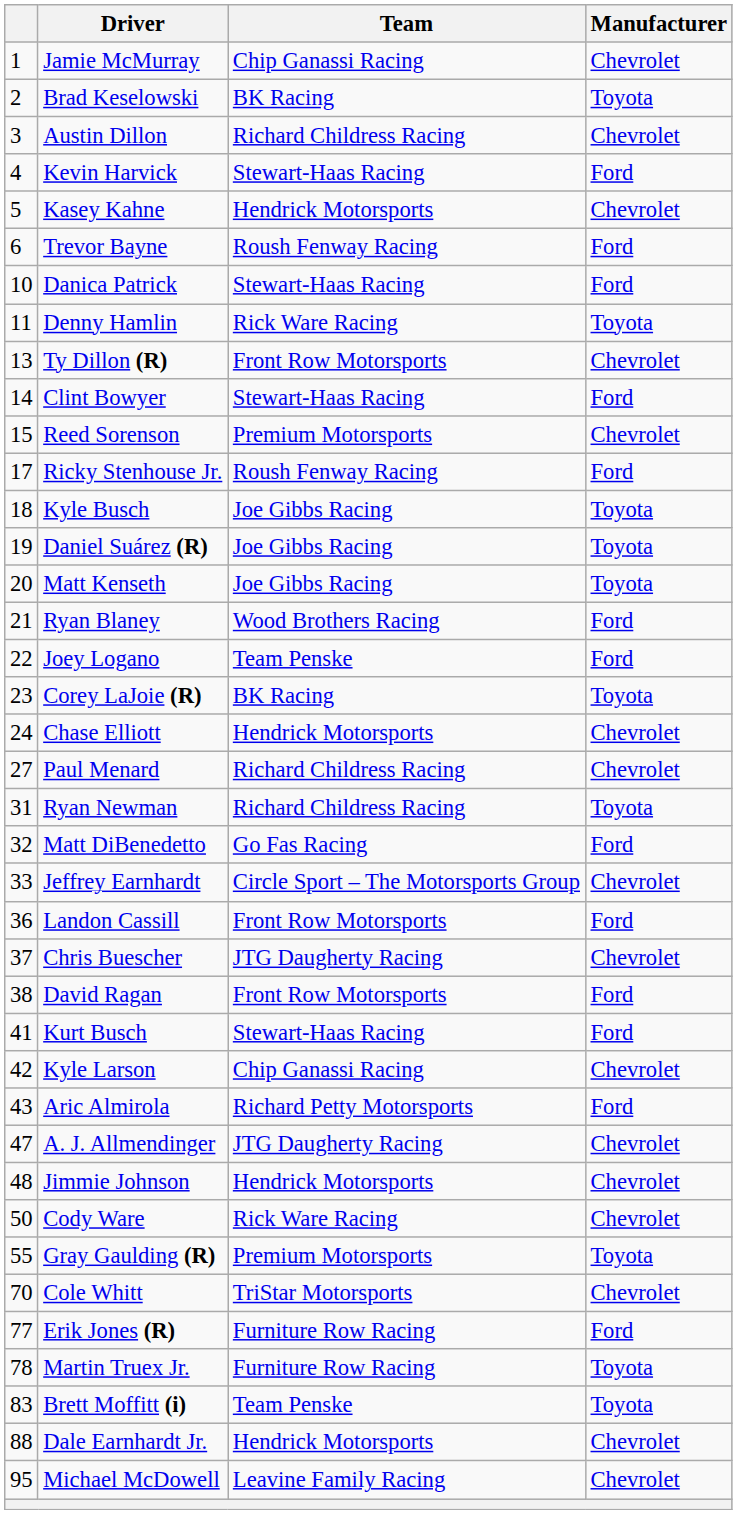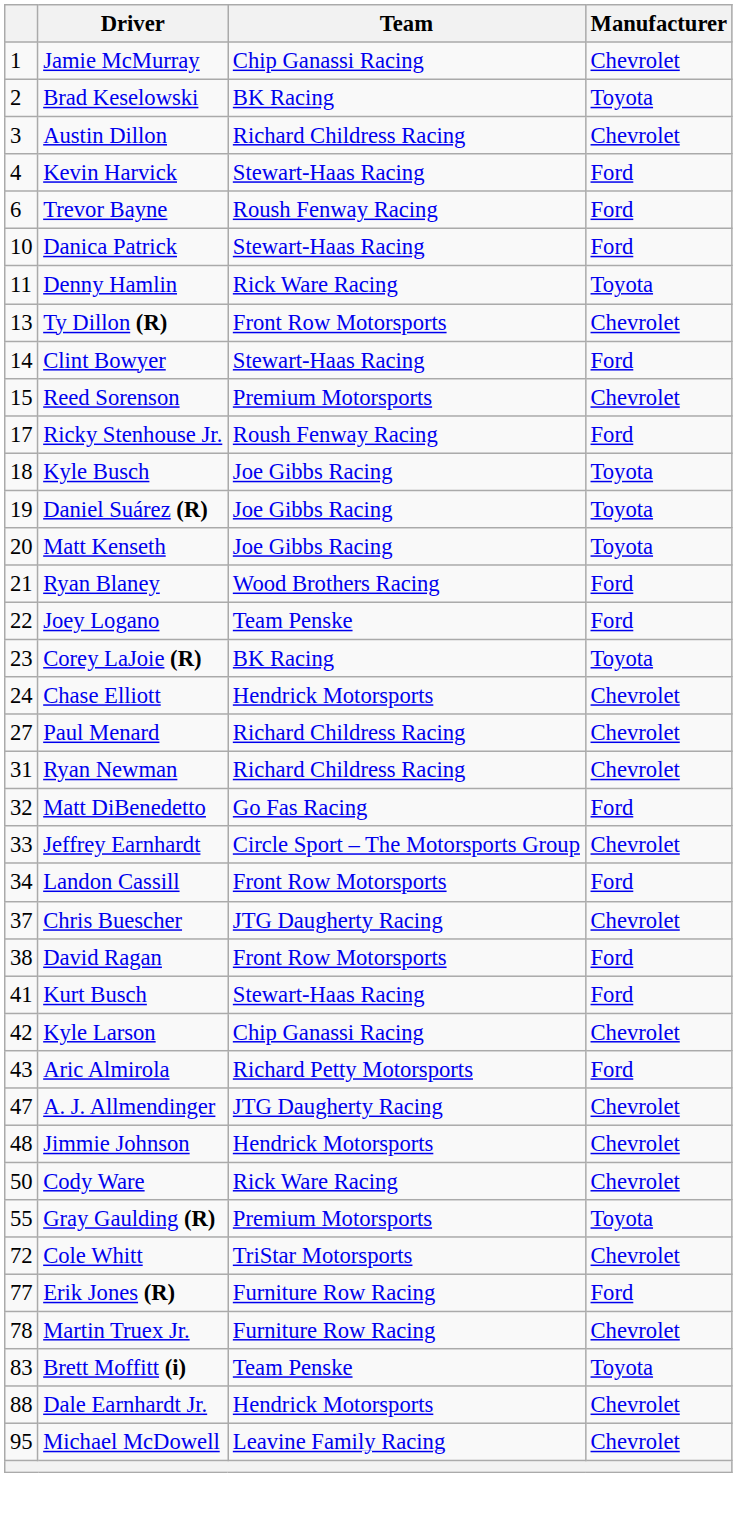- row: 5 | Kasey Kahne | Hendrick Motorsports | Chevrolet
Ryan Newman | Manufacturer: Toyota -> Chevrolet
Landon Cassill | column 1: 36 -> 34
Cole Whitt | column 1: 70 -> 72
Martin Truex Jr. | Manufacturer: Toyota -> Chevrolet
